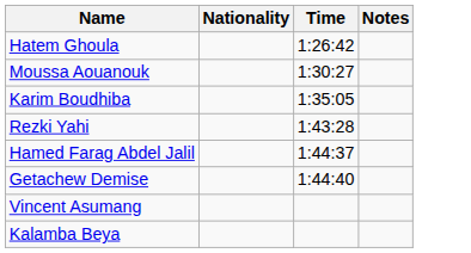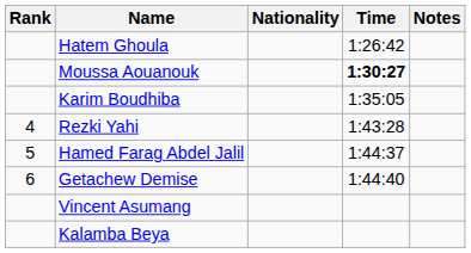+ column: Rank | 4 | 5 | 6
Moussa Aouanouk | Time: normal -> bold
